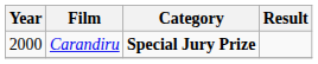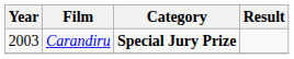Carandiru | Year: 2000 -> 2003
